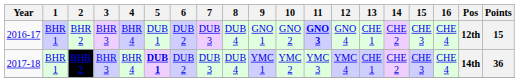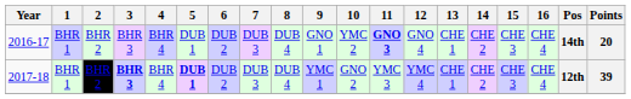2016-17 | 10: GNO 2 -> YMC 2
2016-17 | Pos: 12th -> 14th
2016-17 | Points: 15 -> 20
2017-18 | 3: normal -> bold
2017-18 | 10: YMC 2 -> GNO 2
2017-18 | Pos: 14th -> 12th
2017-18 | Points: 36 -> 39
